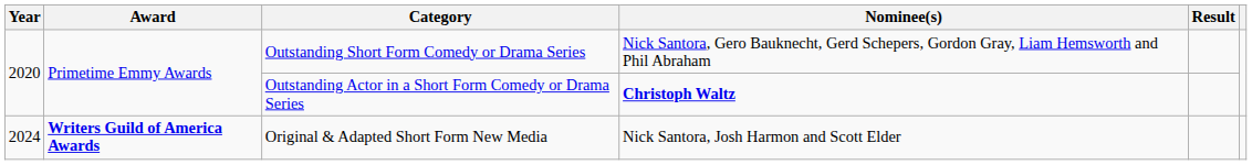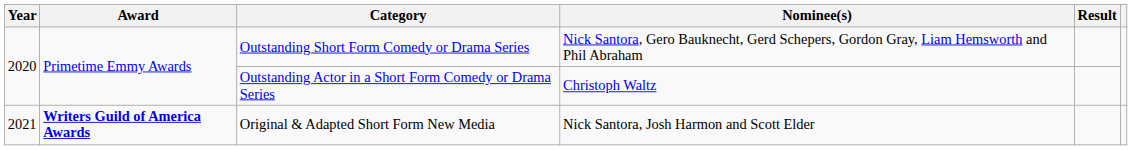Outstanding Actor in a Short Form Comedy or Drama Series | Nominee(s): bold -> normal
Original & Adapted Short Form New Media | Year: 2024 -> 2021
